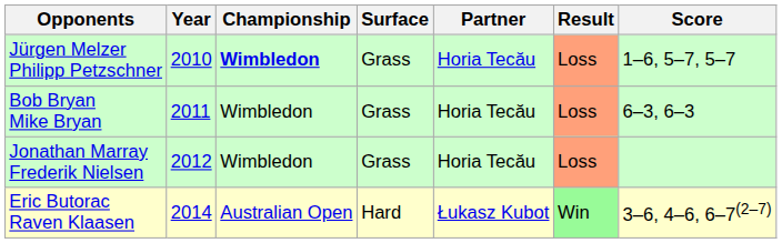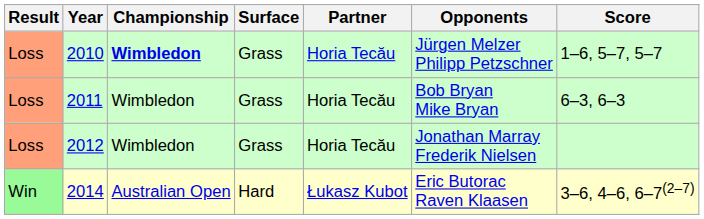columns swapped: Result <-> Opponents
